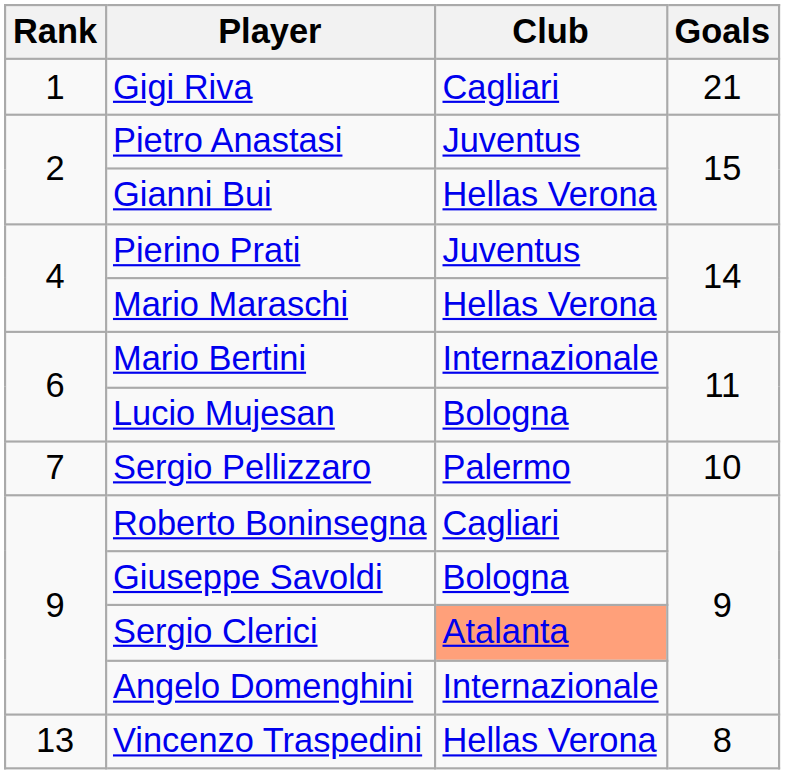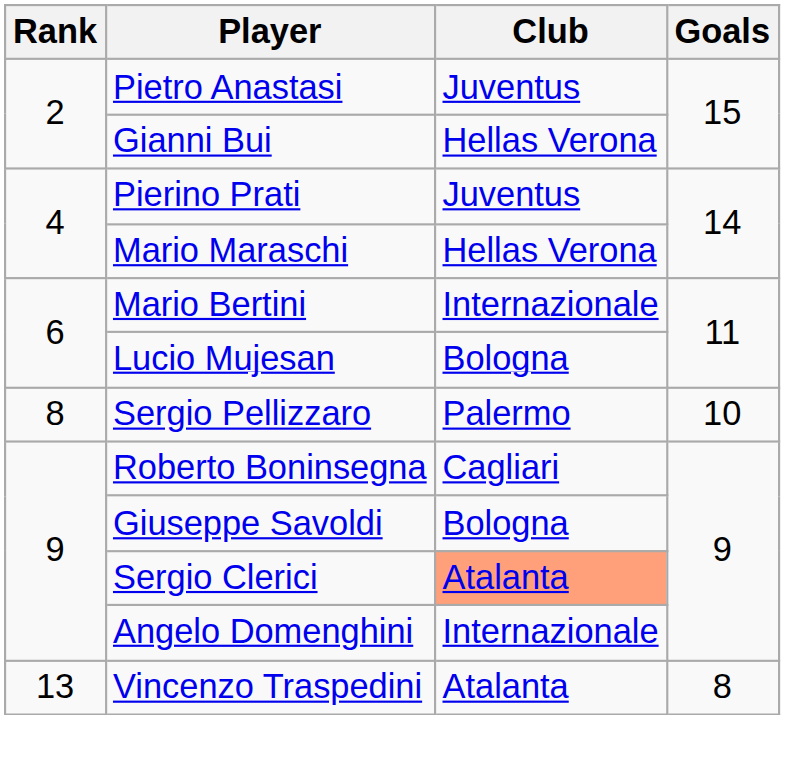- row: 1 | Gigi Riva | Cagliari | 21
Sergio Pellizzaro | Rank: 7 -> 8
Vincenzo Traspedini | Club: Hellas Verona -> Atalanta
